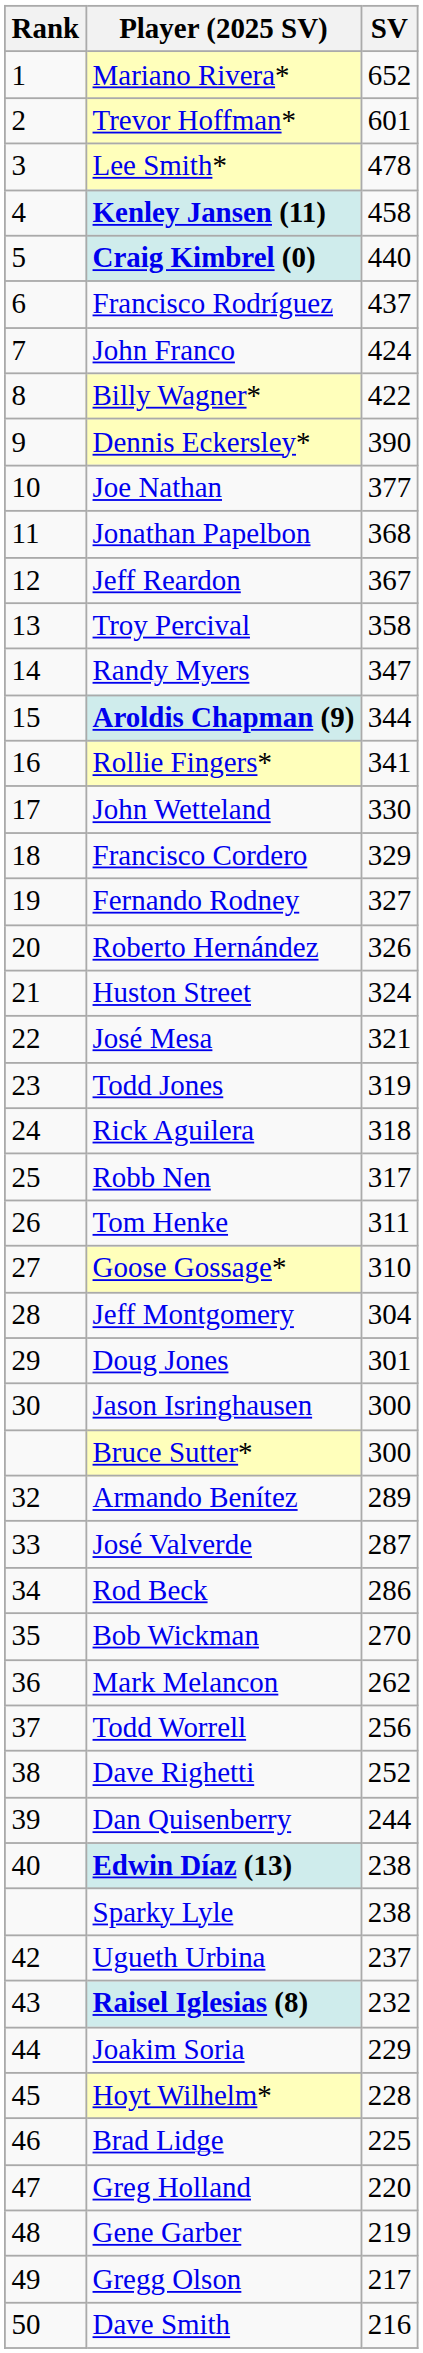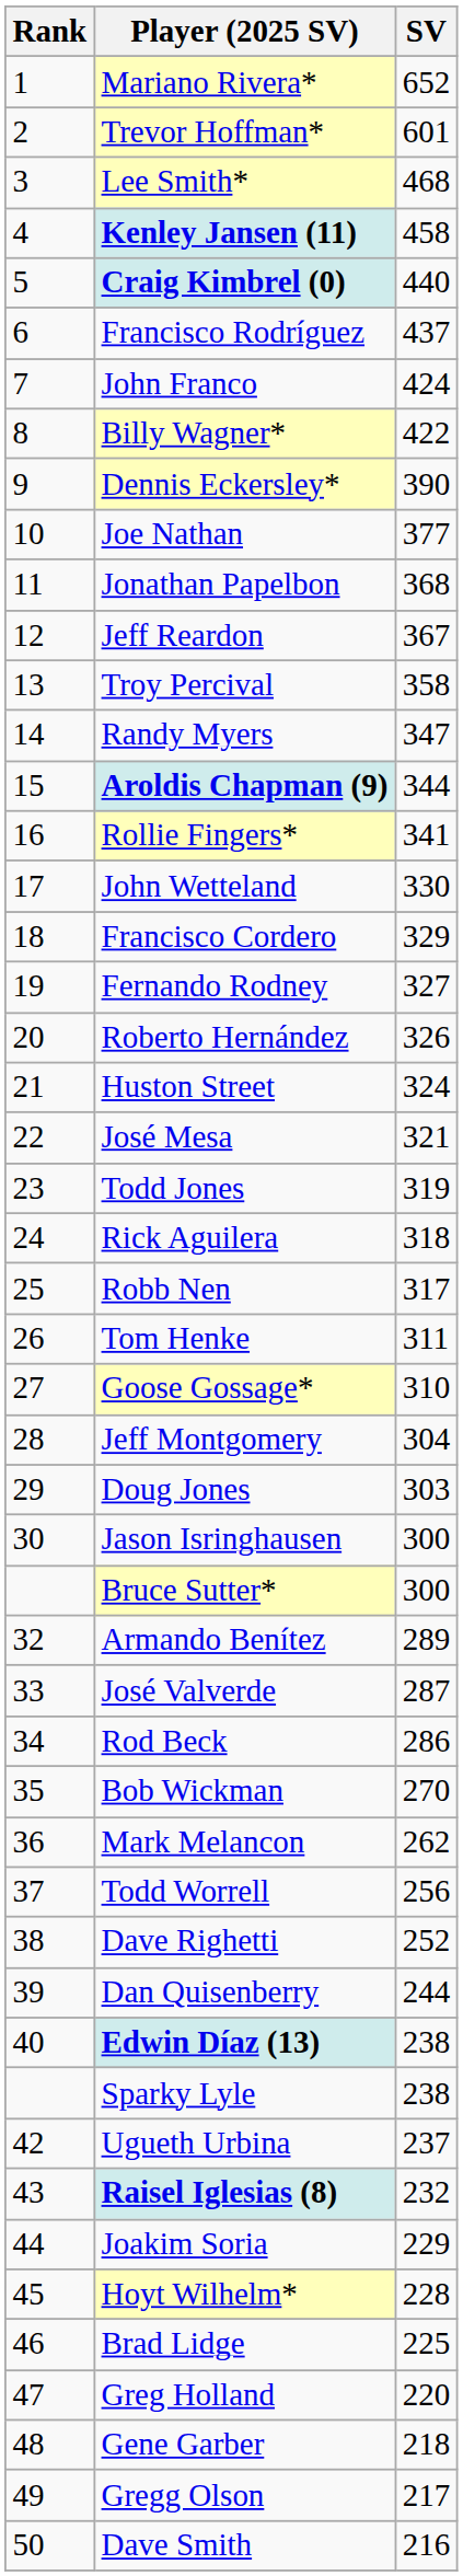Lee Smith* | SV: 478 -> 468
Doug Jones | SV: 301 -> 303
Gene Garber | SV: 219 -> 218
